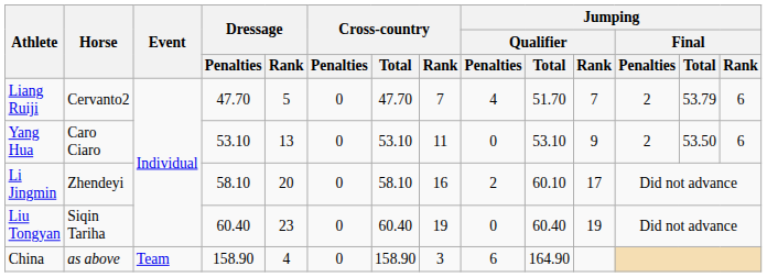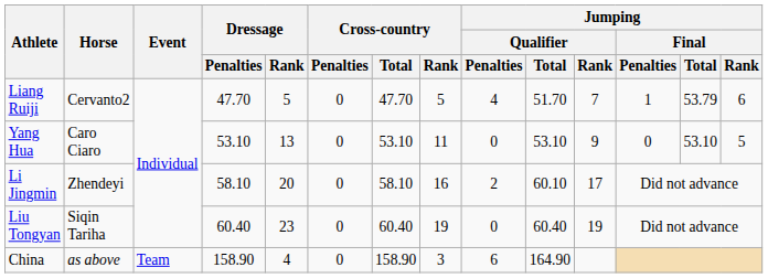Liang Ruiji | Cross-country / Rank: 7 -> 5
Liang Ruiji | Jumping / Final / Penalties: 2 -> 1
Yang Hua | Jumping / Final / Penalties: 2 -> 0
Yang Hua | Jumping / Final / Total: 53.50 -> 53.10
Yang Hua | Jumping / Final / Rank: 6 -> 5
